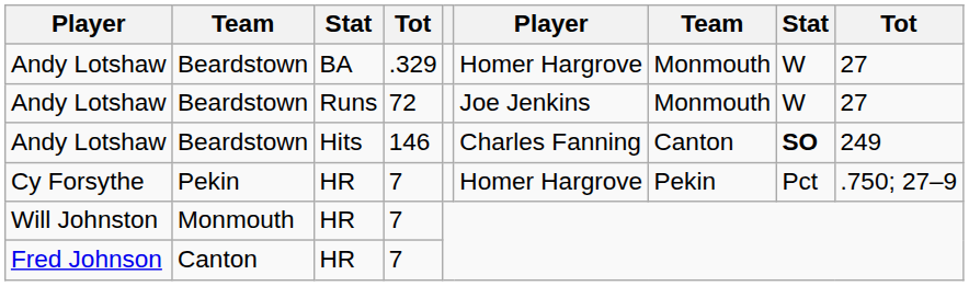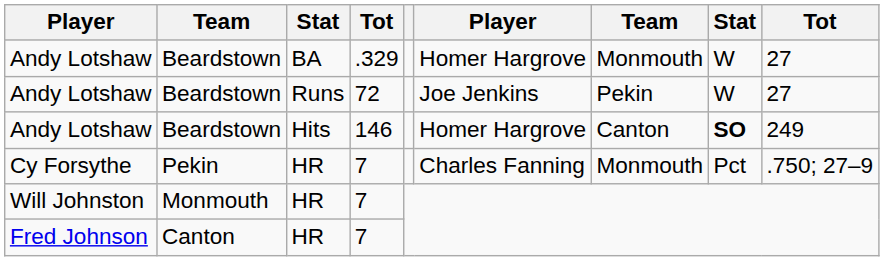Andy Lotshaw / Runs | column 7: Monmouth -> Pekin
Andy Lotshaw / Hits | column 6: Charles Fanning -> Homer Hargrove
Cy Forsythe | column 6: Homer Hargrove -> Charles Fanning
Cy Forsythe | column 7: Pekin -> Monmouth
